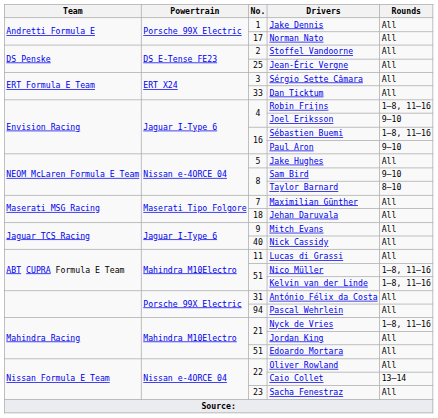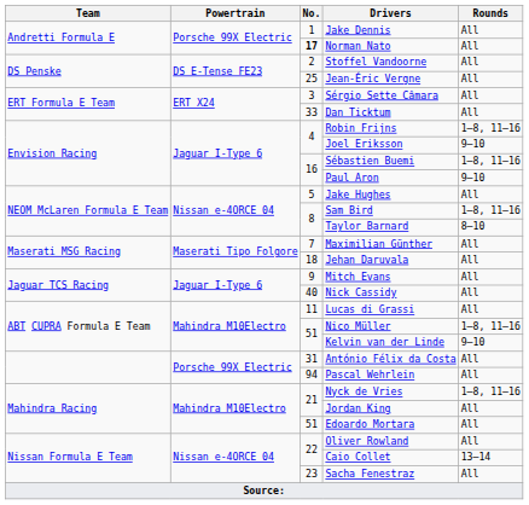Norman Nato | No.: normal -> bold
Sam Bird | Rounds: 9–10 -> 1–8, 11–16
Kelvin van der Linde | Rounds: 1–8, 11–16 -> 9–10
